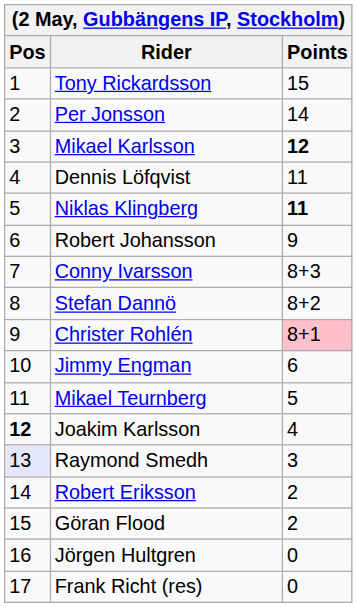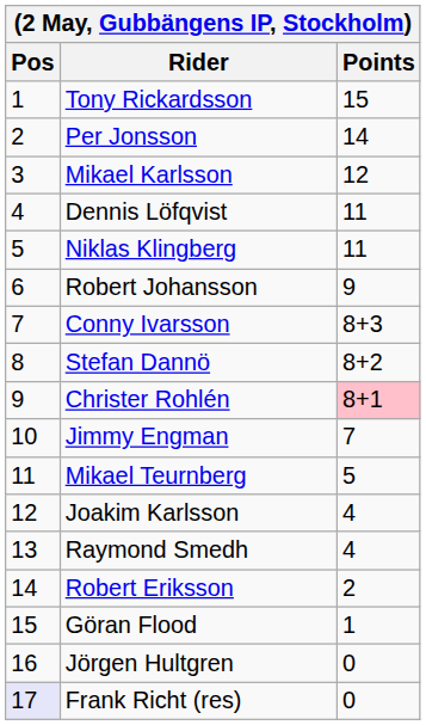Mikael Karlsson | Points: bold -> normal
Niklas Klingberg | Points: bold -> normal
Jimmy Engman | Points: 6 -> 7
Joakim Karlsson | Pos: bold -> normal
Raymond Smedh | Pos: lavender background -> no background
Raymond Smedh | Points: 3 -> 4
Göran Flood | Points: 2 -> 1
Frank Richt (res) | Pos: no background -> lavender background
